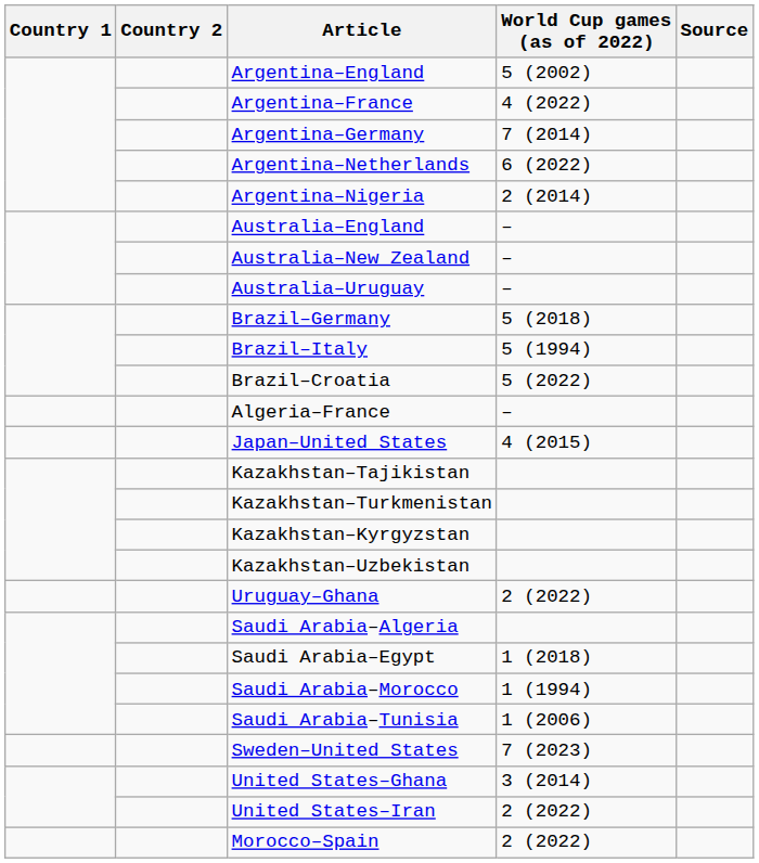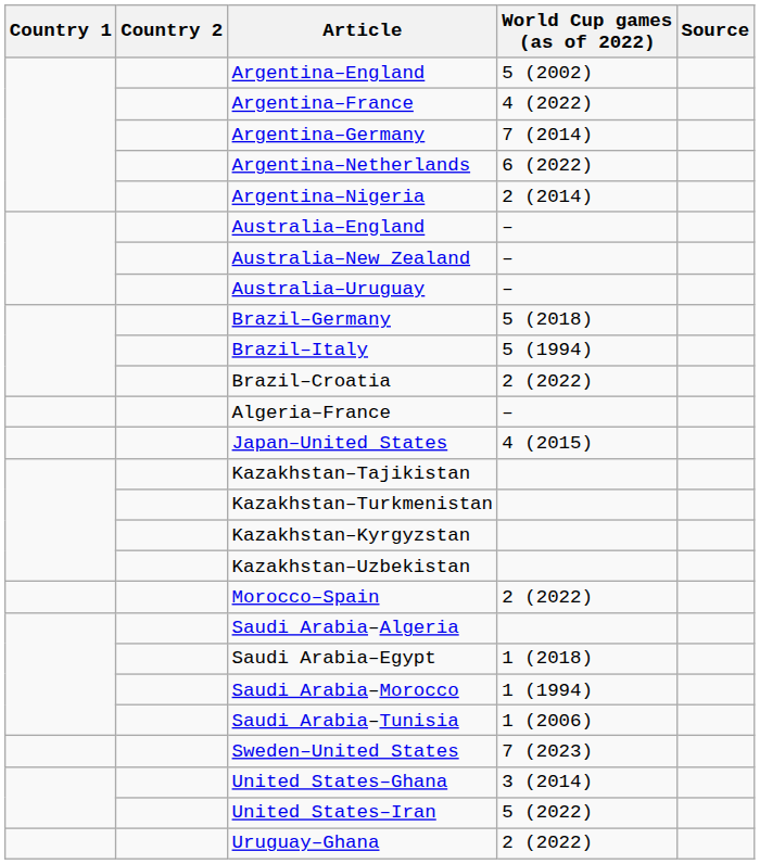Brazil–Croatia | World Cup games (as of 2022): 5 (2022) -> 2 (2022)
rows swapped: Morocco–Spain <-> Uruguay–Ghana
United States–Iran | World Cup games (as of 2022): 2 (2022) -> 5 (2022)
